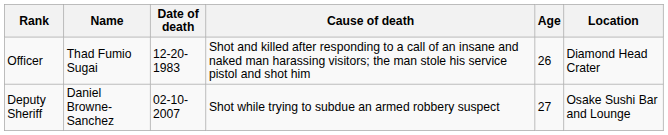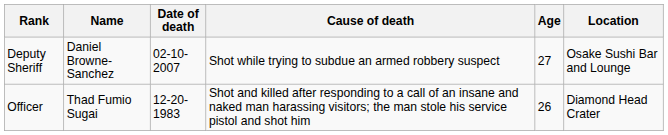rows swapped: Deputy Sheriff <-> Officer
